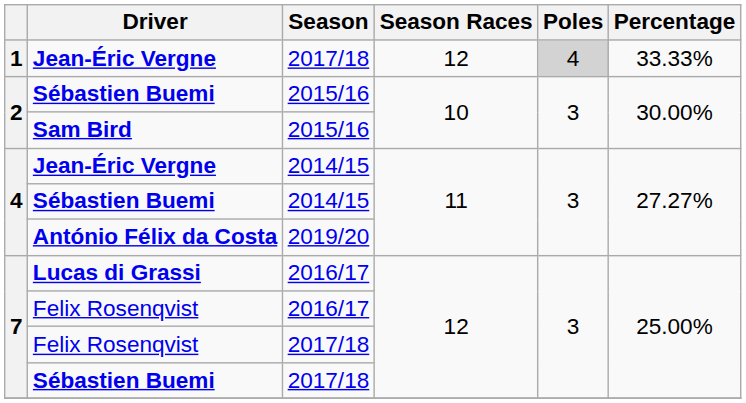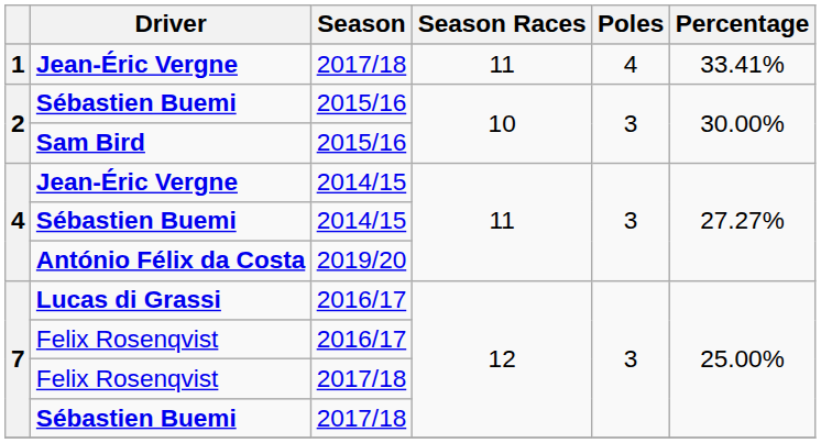Jean-Éric Vergne / 2017/18 | Season Races: 12 -> 11
Jean-Éric Vergne / 2017/18 | Poles: lightgrey background -> no background
Jean-Éric Vergne / 2017/18 | Percentage: 33.33% -> 33.41%
